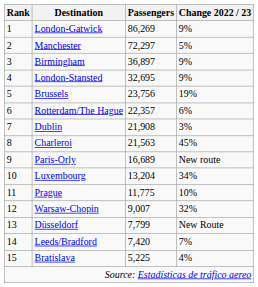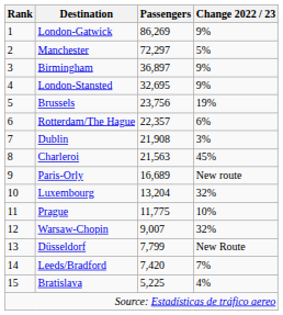Luxembourg | Change 2022 / 23: 34% -> 32%
